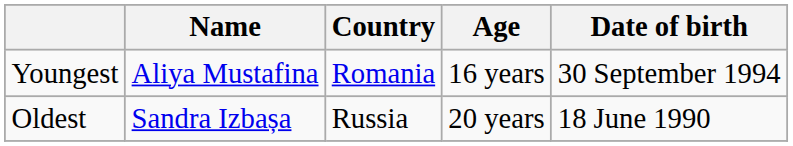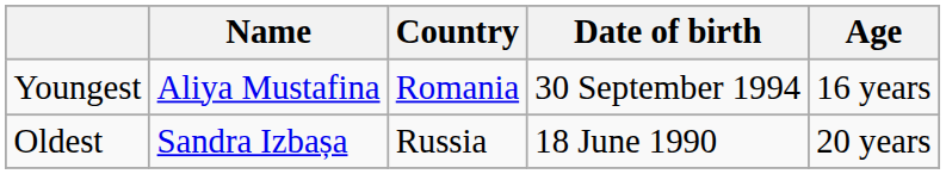columns swapped: Date of birth <-> Age
